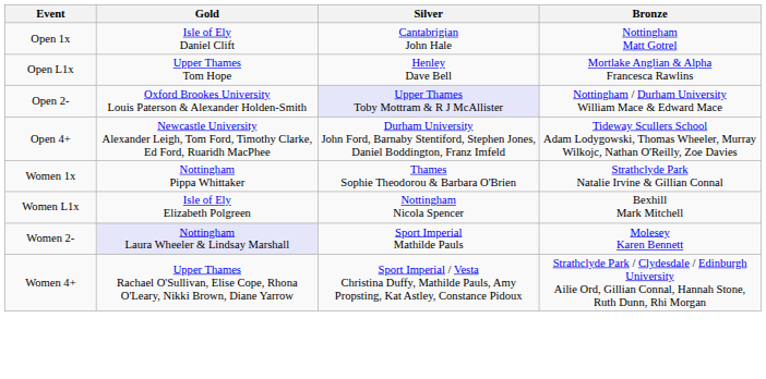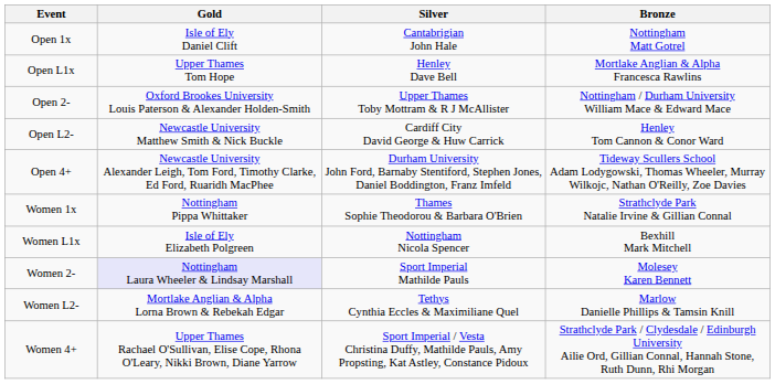Open 2- | Silver: lavender background -> no background
+ row: Open L2- | Newcastle University Matthew Smith & Nick Buckle | Cardiff City David George & Huw Carrick | Henley Tom Cannon & Conor Ward
+ row: Women L2- | Mortlake Anglian & Alpha Lorna Brown & Rebekah Edgar | Tethys Cynthia Eccles & Maximiliane Quel | Marlow Danielle Phillips & Tamsin Knill
